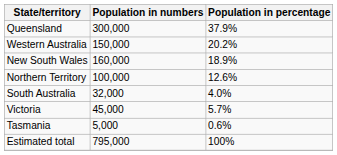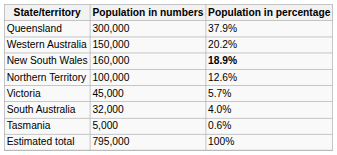New South Wales | Population in percentage: normal -> bold
rows swapped: Victoria <-> South Australia
